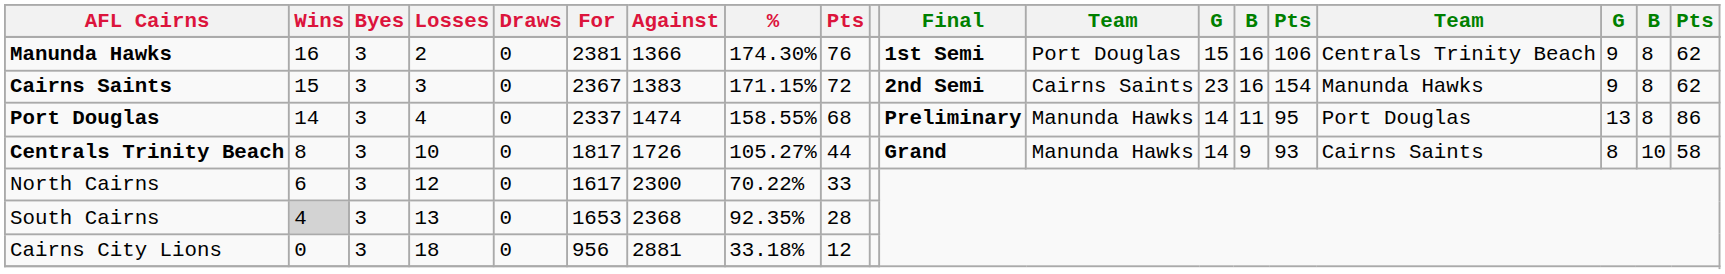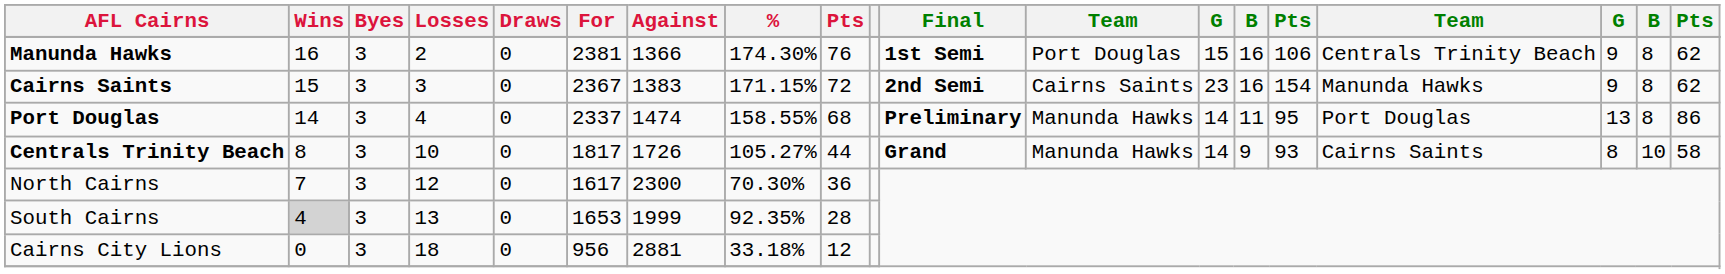North Cairns | Wins: 6 -> 7
North Cairns | %: 70.22% -> 70.30%
North Cairns | column 9: 33 -> 36
South Cairns | Against: 2368 -> 1999
